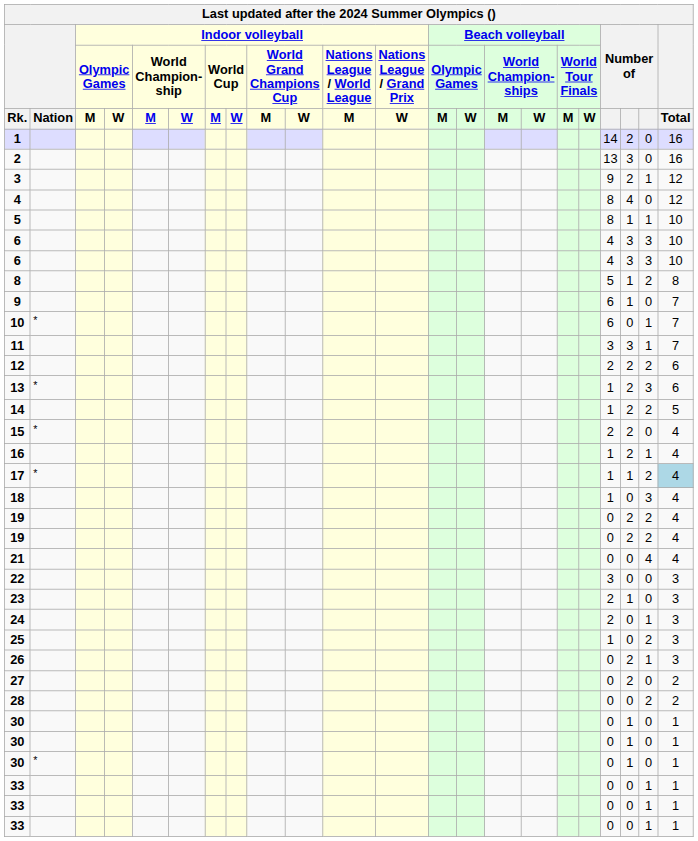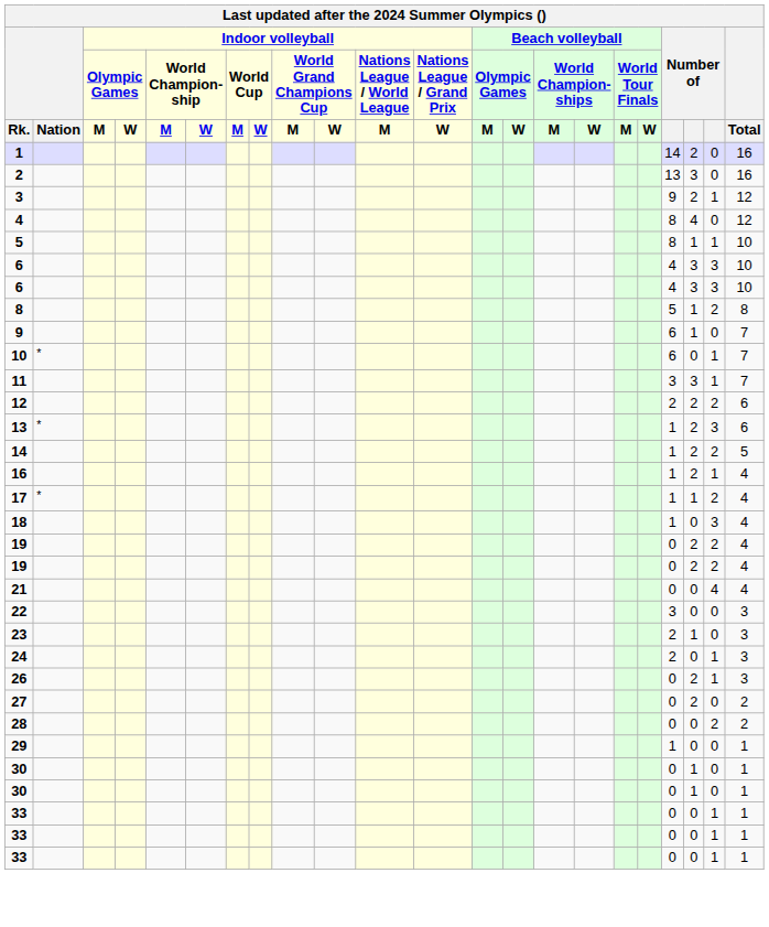- row: 15 | * | 2 | 2 | 0 | 4
17 | Total: lightblue background -> no background
- row: 25 | 1 | 0 | 2 | 3
+ row: 29 | 1 | 0 | 0 | 1
- row: 30 | * | 0 | 1 | 0 | 1
